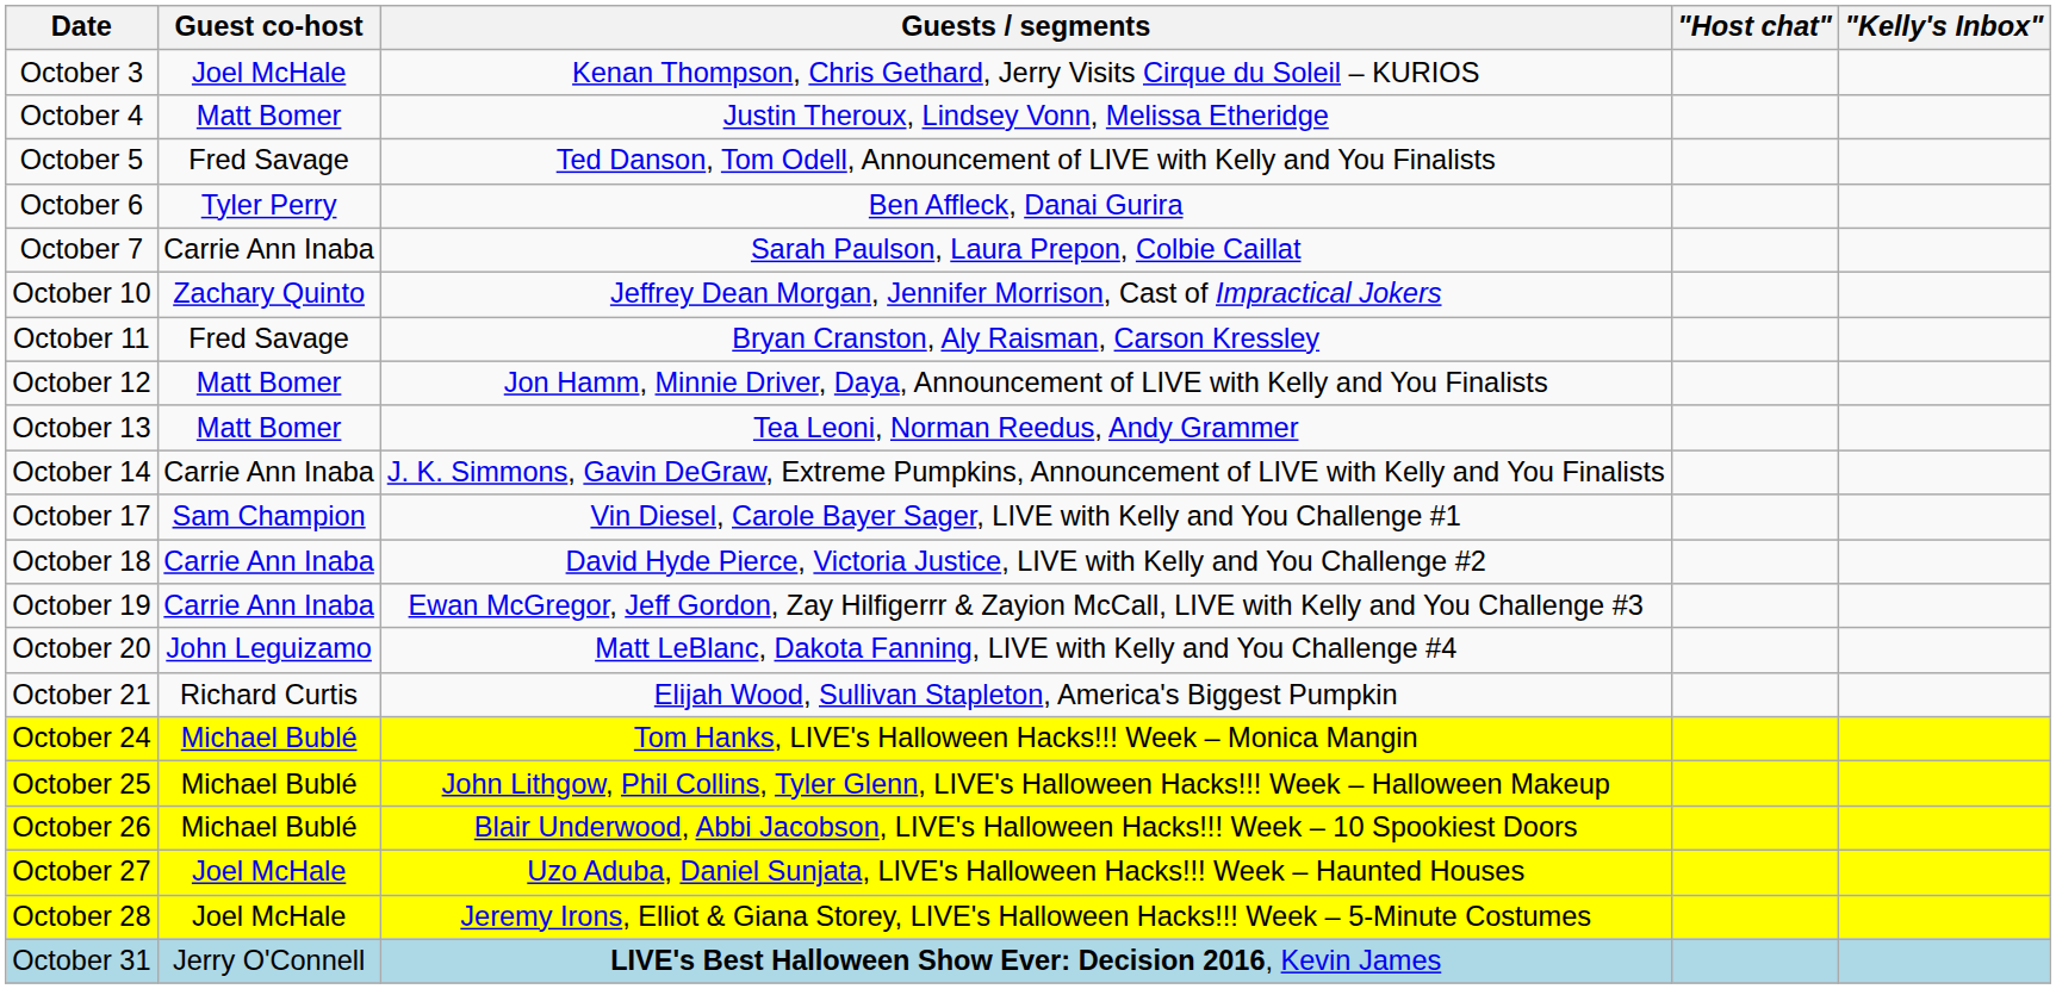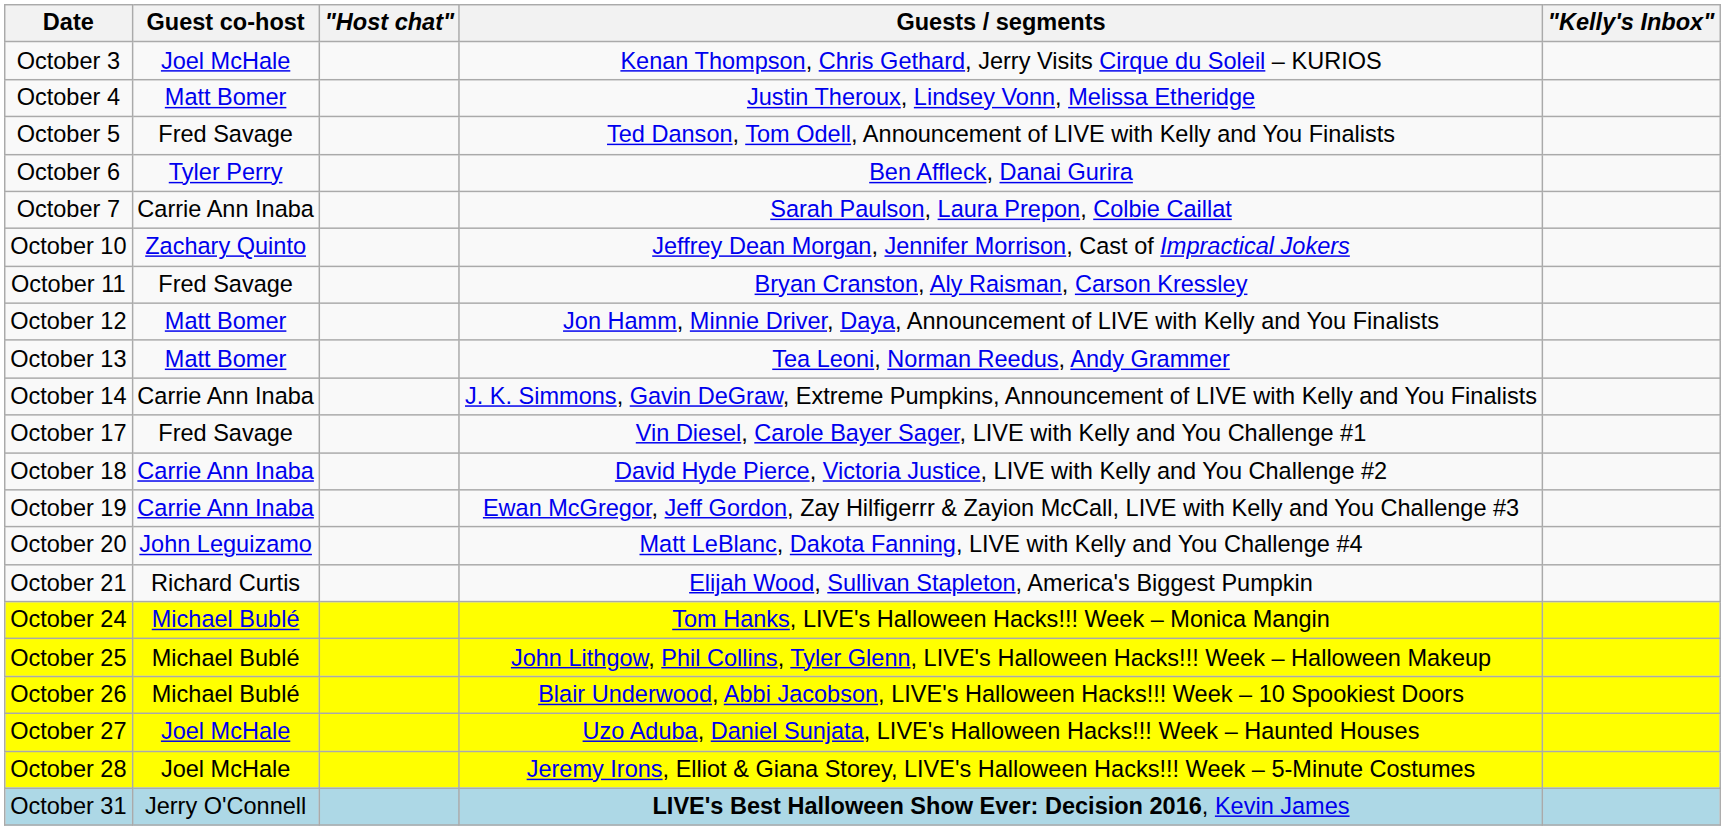columns swapped: "Host chat" <-> Guests / segments
October 17 | Guest co-host: Sam Champion -> Fred Savage
